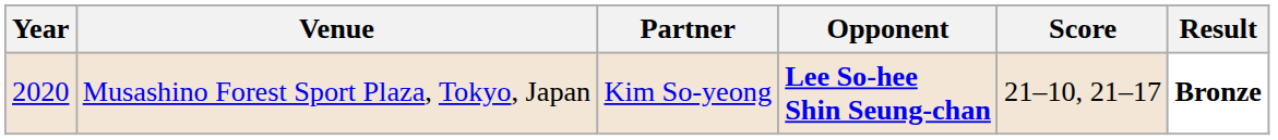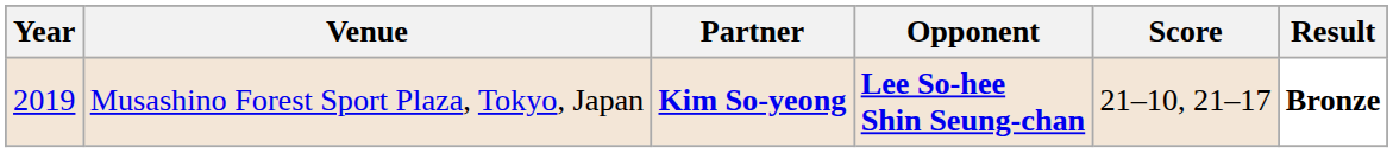Musashino Forest Sport Plaza, Tokyo, Japan | Year: 2020 -> 2019
Musashino Forest Sport Plaza, Tokyo, Japan | Partner: normal -> bold
